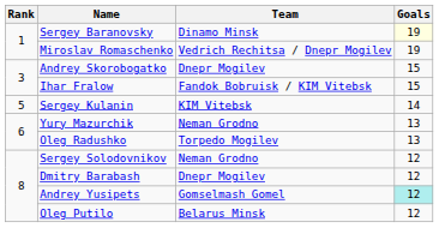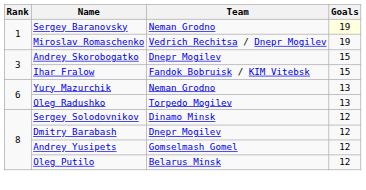Sergey Baranovsky | Team: Dinamo Minsk -> Neman Grodno
- row: 5 | Sergey Kulanin | KIM Vitebsk | 14
Sergey Solodovnikov | Team: Neman Grodno -> Dinamo Minsk
Andrey Yusipets | Goals: paleturquoise background -> no background
